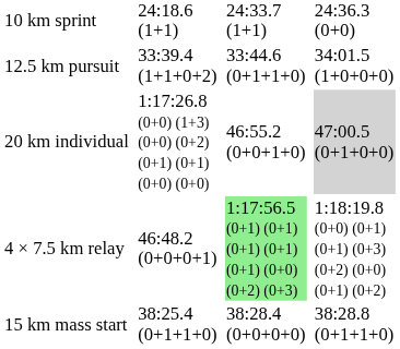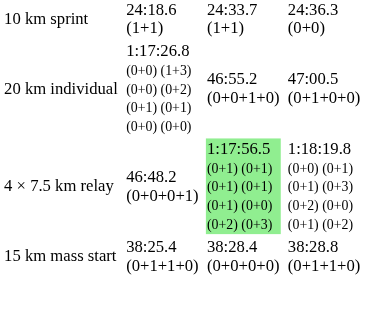- row: 12.5 km pursuit | 33:39.4 (1+1+0+2) | 33:44.6 (0+1+1+0) | 34:01.5 (1+0+0+0)
20 km individual | column 7: lightgrey background -> no background
